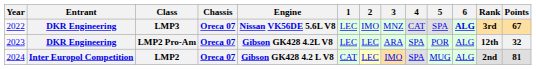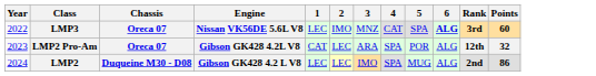- column: Entrant | DKR Engineering | DKR Engineering | Inter Europol Competition
LMP3 | Points: 67 -> 60
LMP2 Pro-Am | 1: LEC -> CAT
LMP2 | Chassis: Oreca 07 -> Duqueine M30 - D08
LMP2 | 1: CAT -> LEC
LMP2 | Points: 81 -> 86
